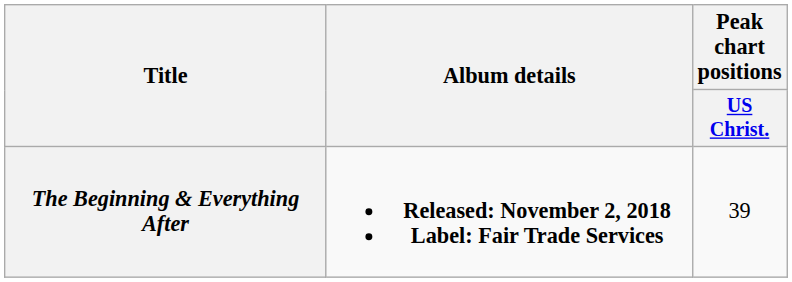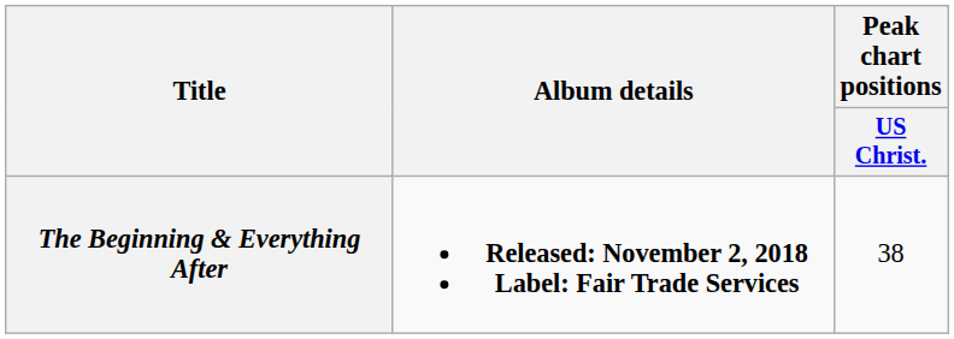The Beginning & Everything After | Peak chart positions / US Christ.: 39 -> 38
